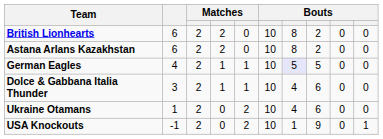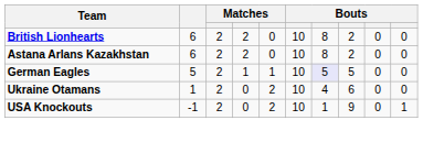German Eagles | column 2: 4 -> 5
- row: Dolce & Gabbana Italia Thunder | 3 | 2 | 1 | 1 | 10 | 4 | 6 | 0 | 0
